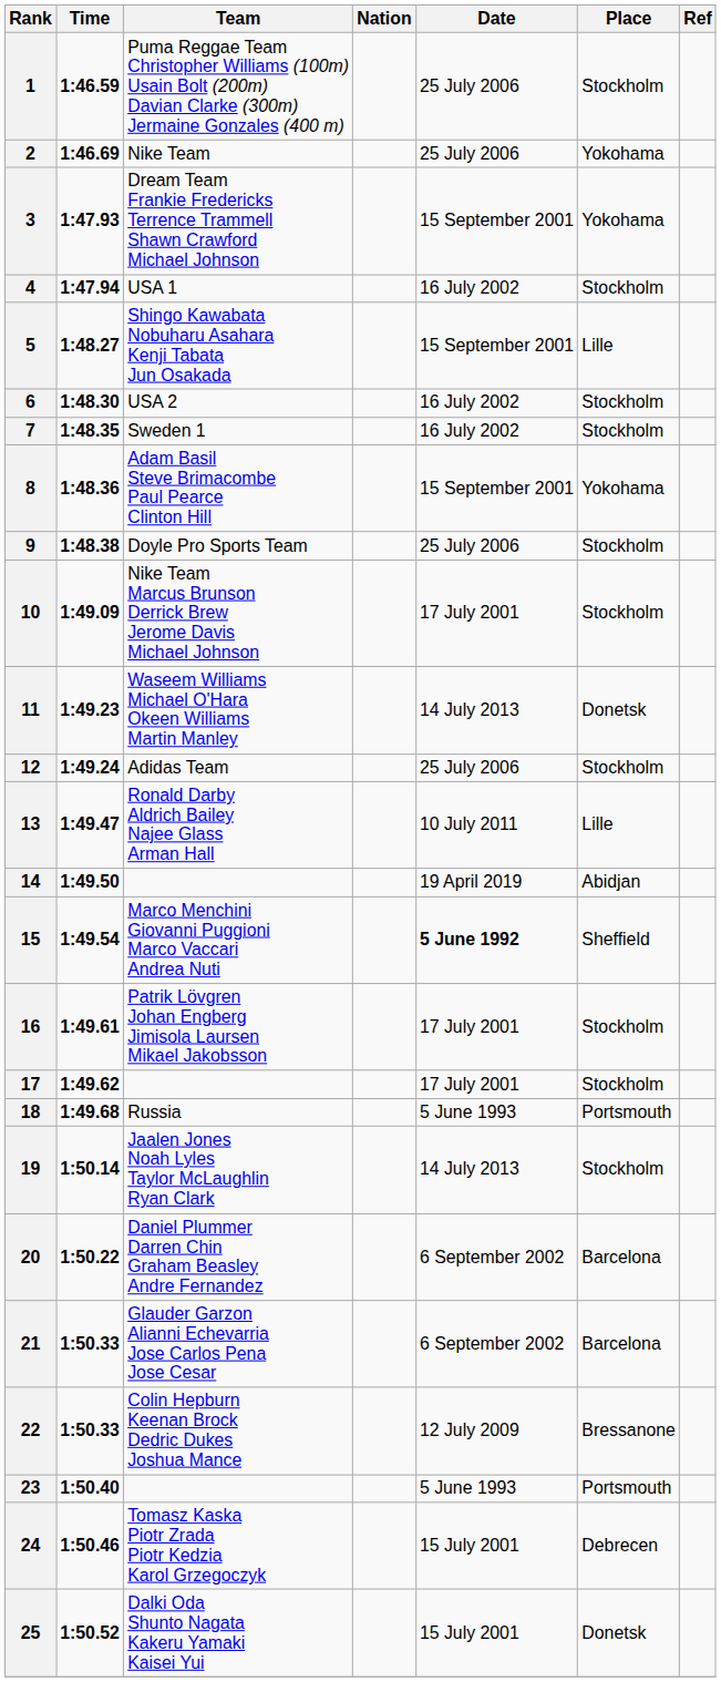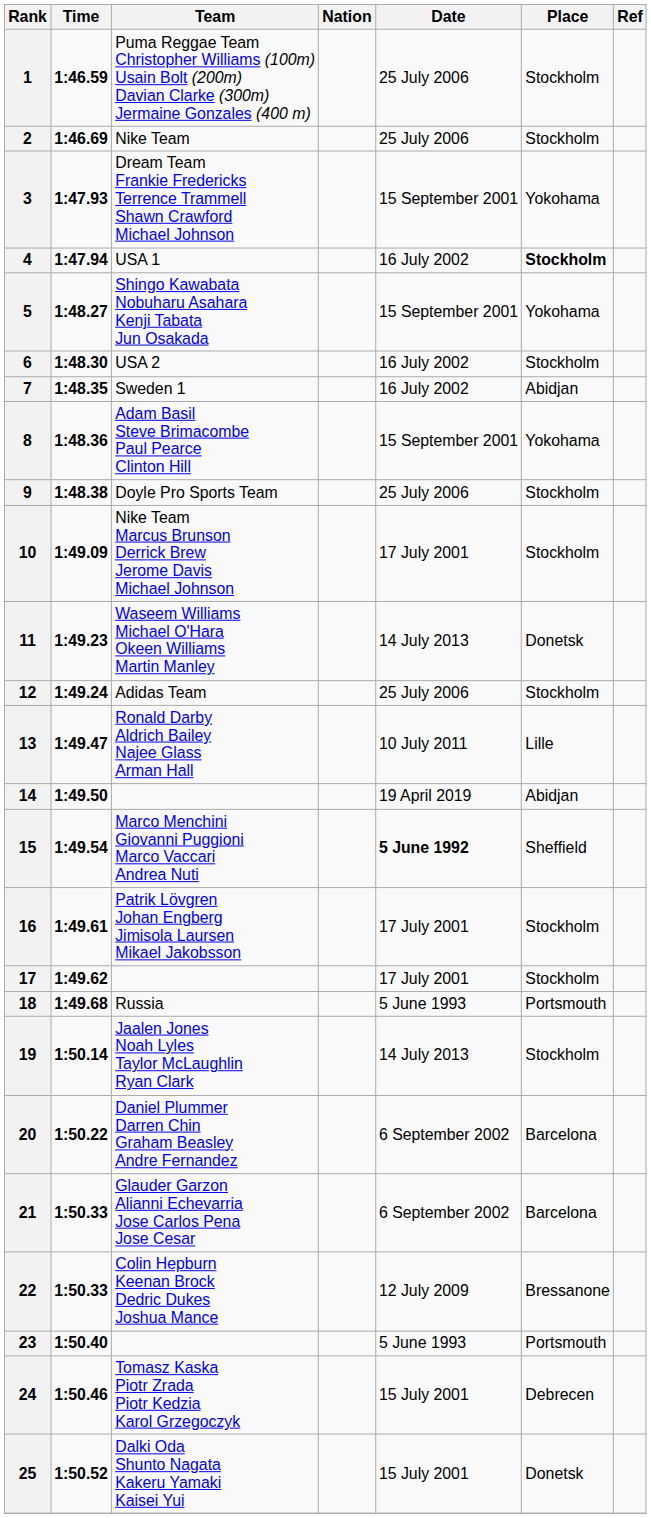2 | Place: Yokohama -> Stockholm
4 | Place: normal -> bold
5 | Place: Lille -> Yokohama
7 | Place: Stockholm -> Abidjan
